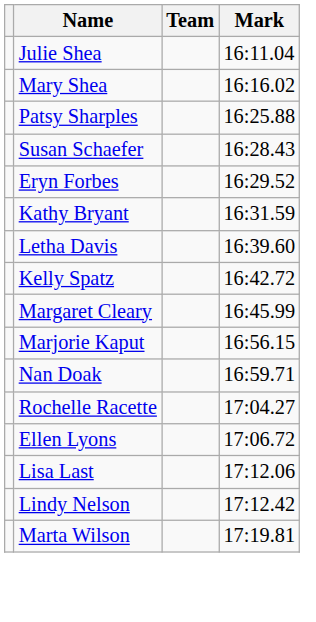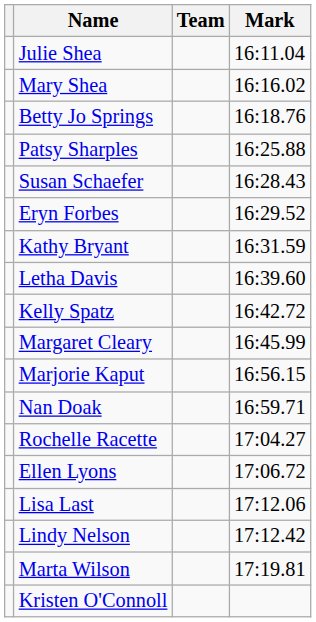+ row: Betty Jo Springs | 16:18.76
+ row: Kristen O'Connoll
